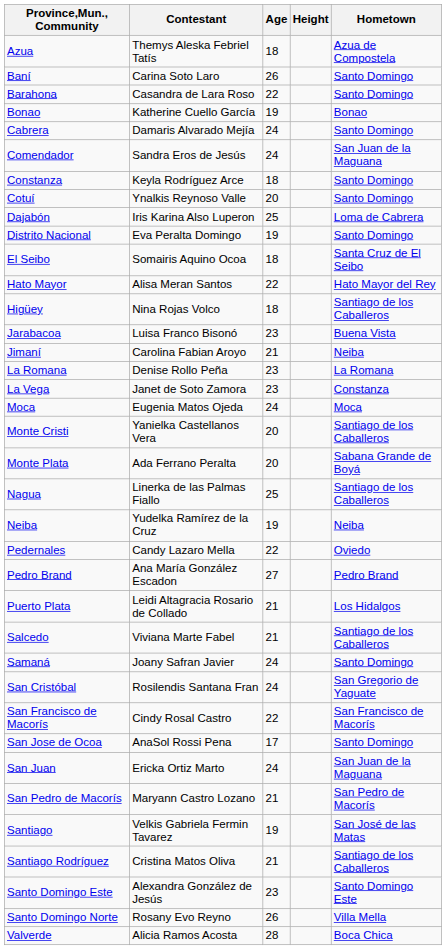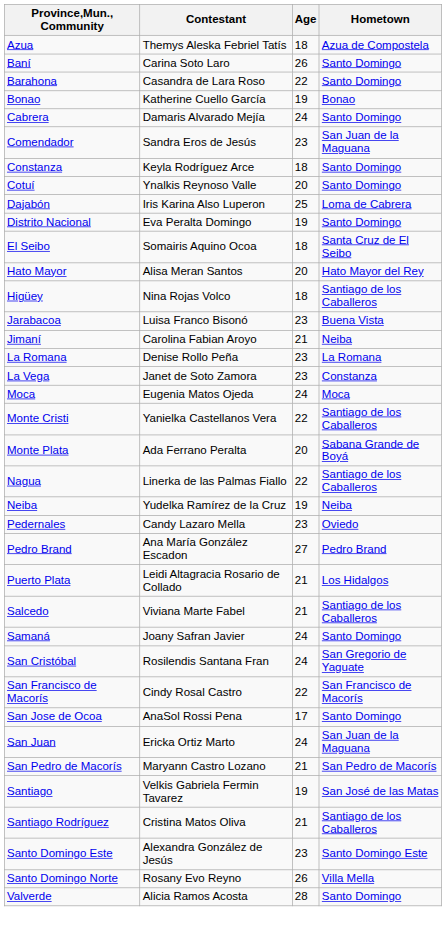- column: Height
Comendador | Age: 24 -> 23
Hato Mayor | Age: 22 -> 20
Monte Cristi | Age: 20 -> 22
Nagua | Age: 25 -> 22
Pedernales | Age: 22 -> 23
Valverde | Hometown: Boca Chica -> Santo Domingo
